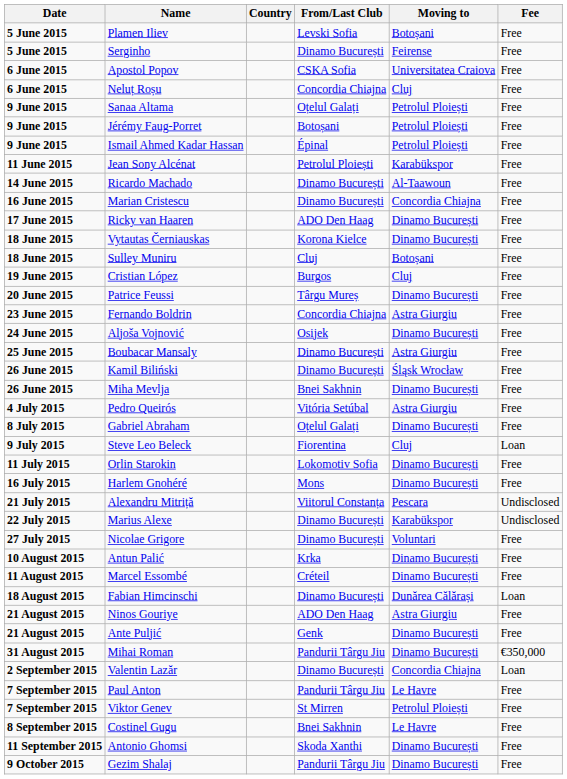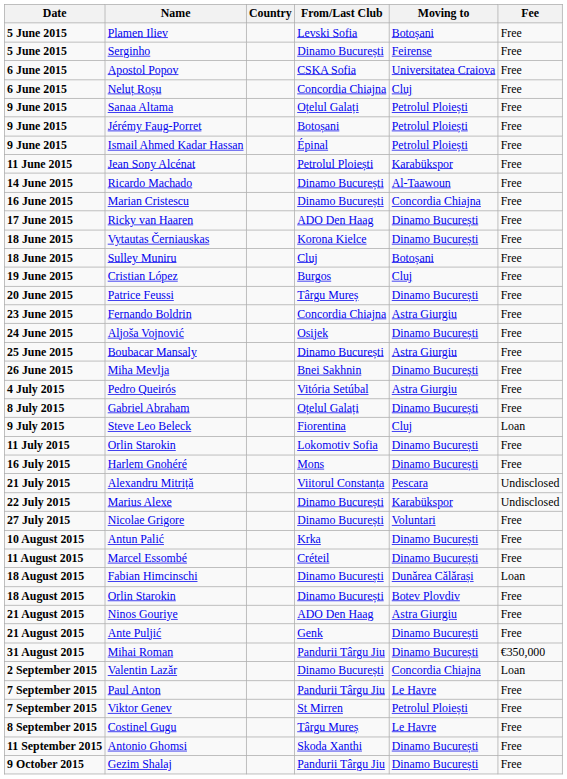- row: 26 June 2015 | Kamil Biliński | Dinamo București | Śląsk Wrocław | Free
+ row: 18 August 2015 | Orlin Starokin | Dinamo București | Botev Plovdiv | Free
Costinel Gugu | From/Last Club: Bnei Sakhnin -> Târgu Mureș
